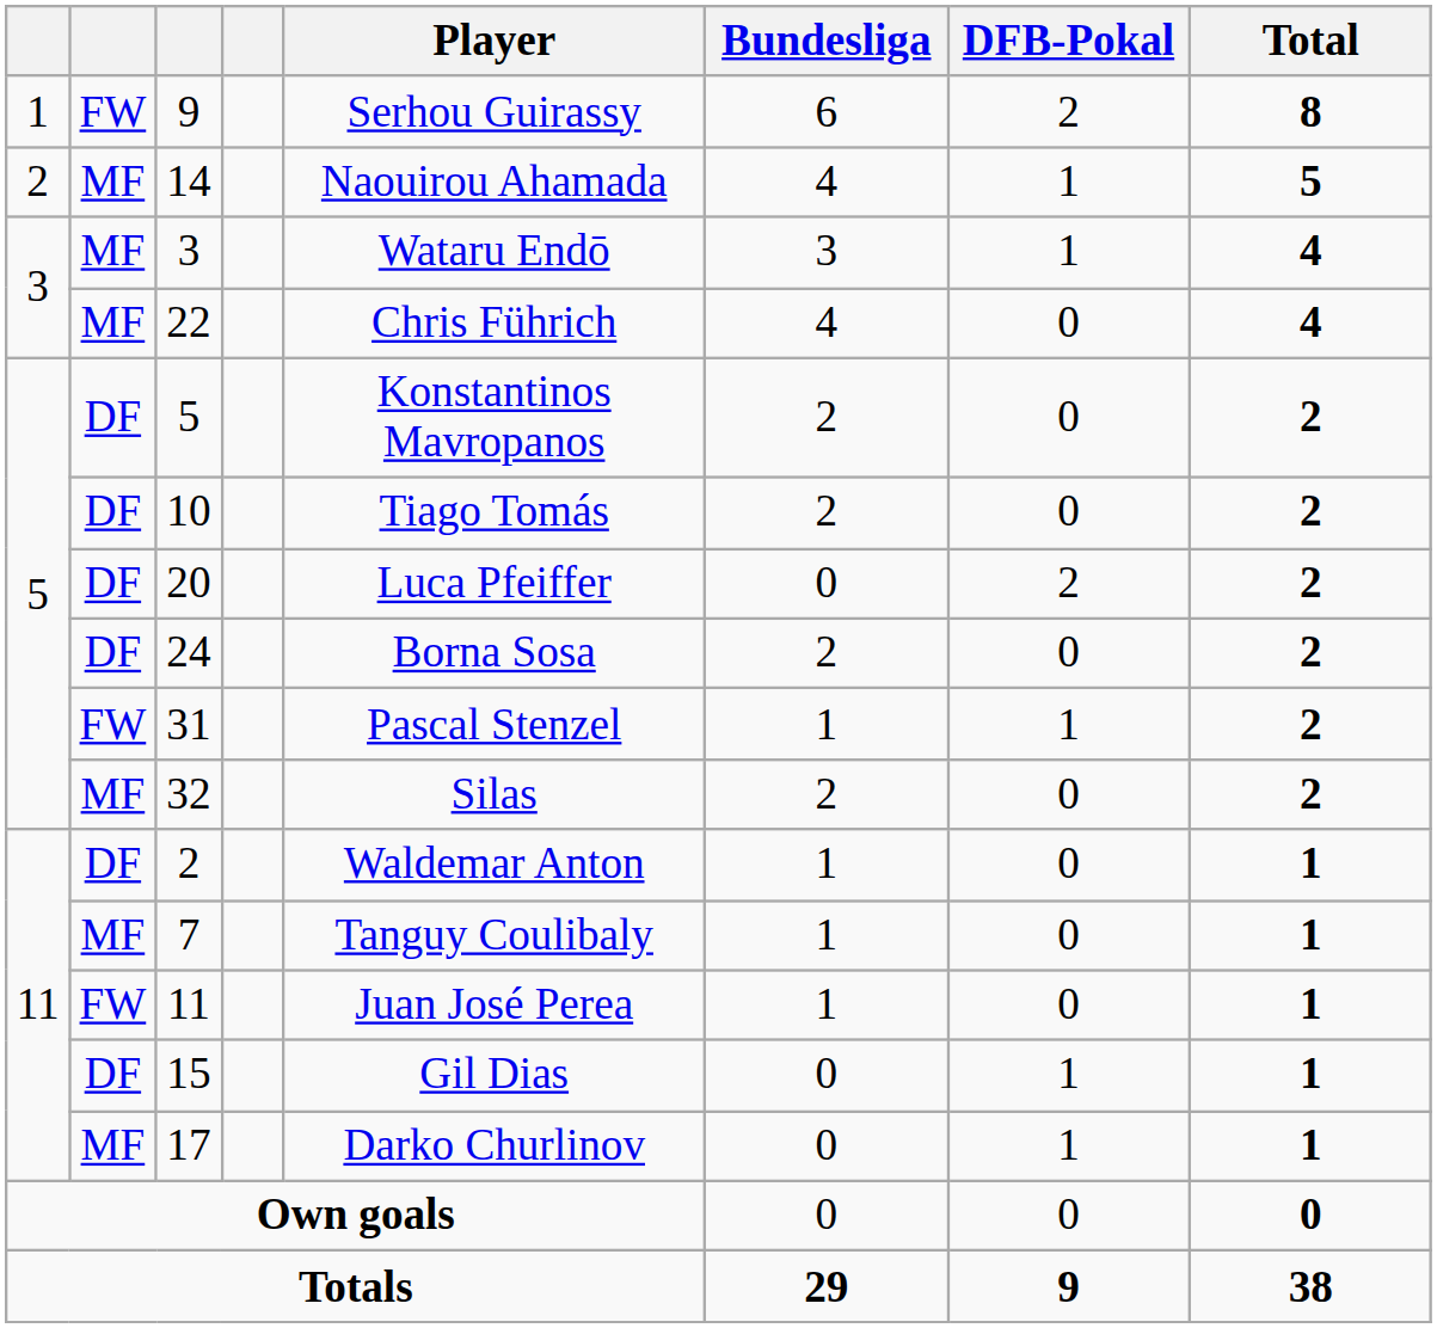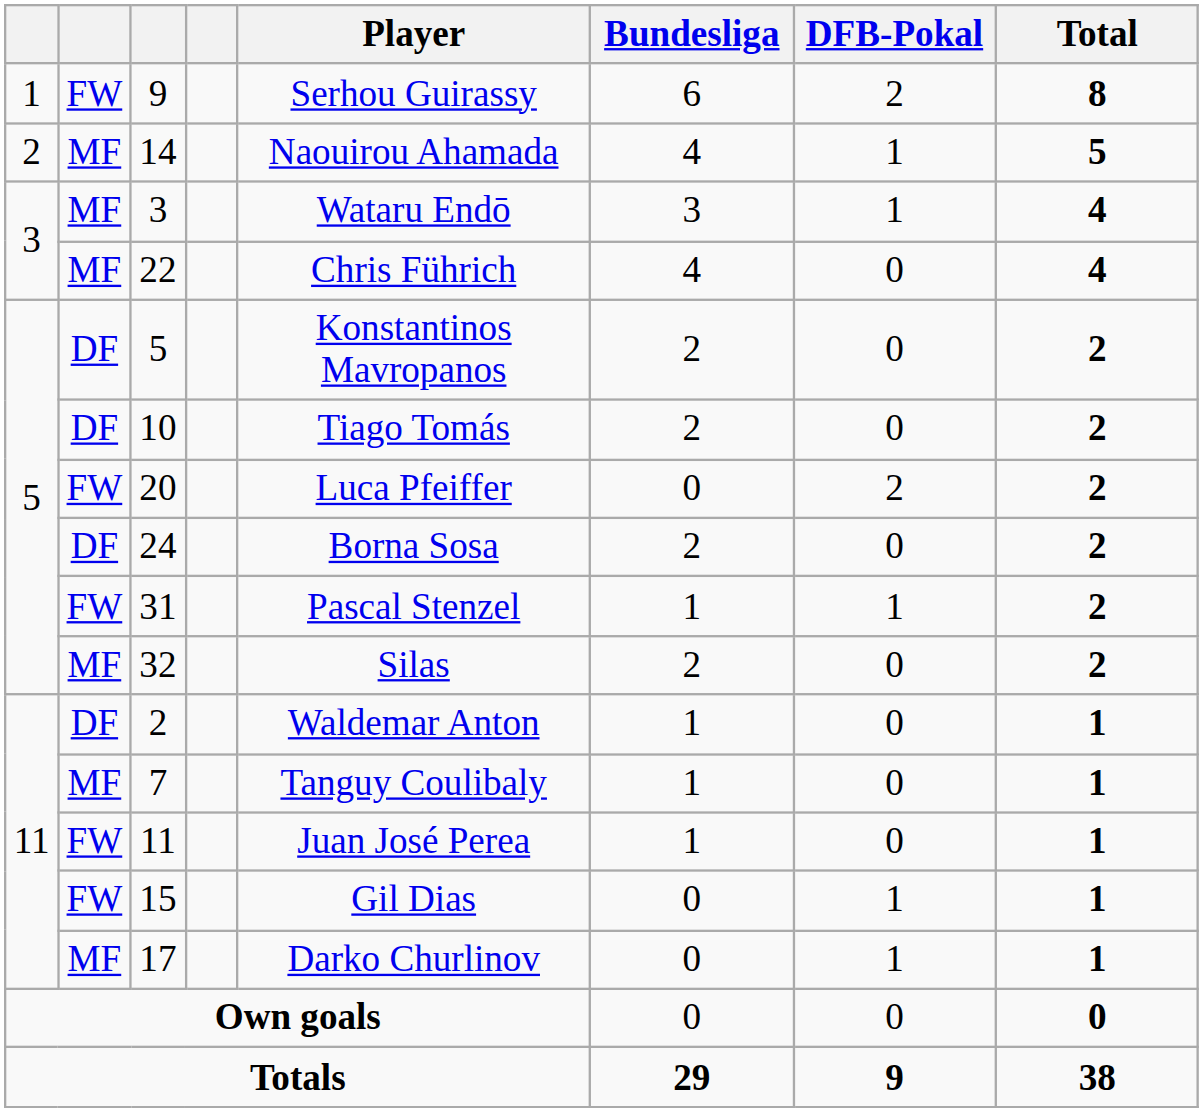20 | column 2: DF -> FW
15 | column 2: DF -> FW
